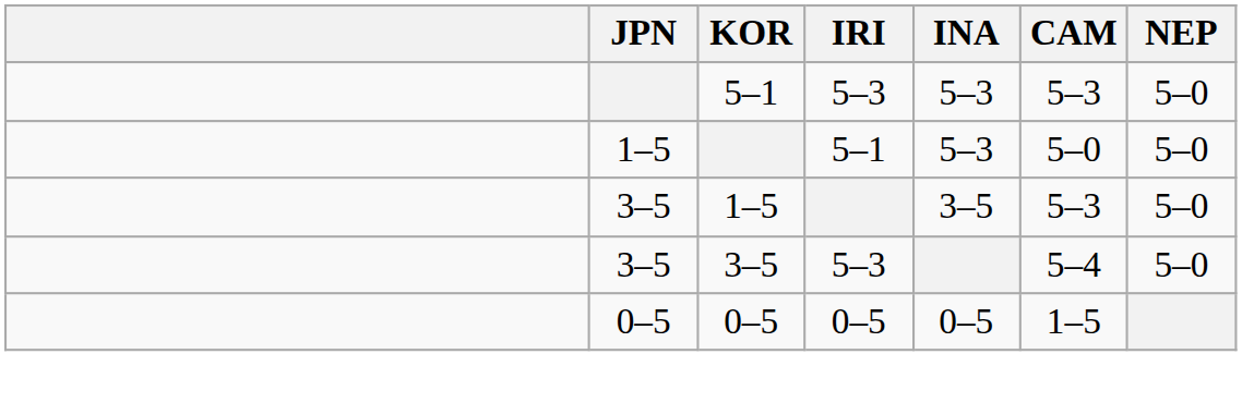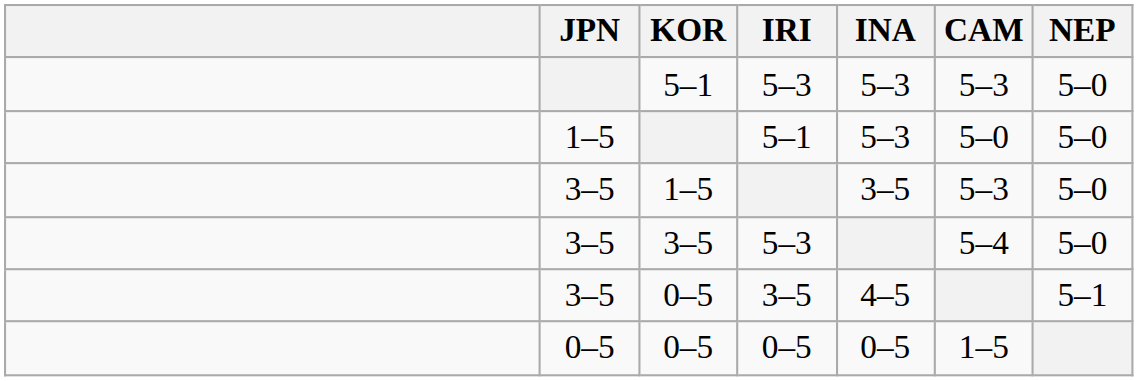+ row: 3–5 | 0–5 | 3–5 | 4–5 | 5–1
